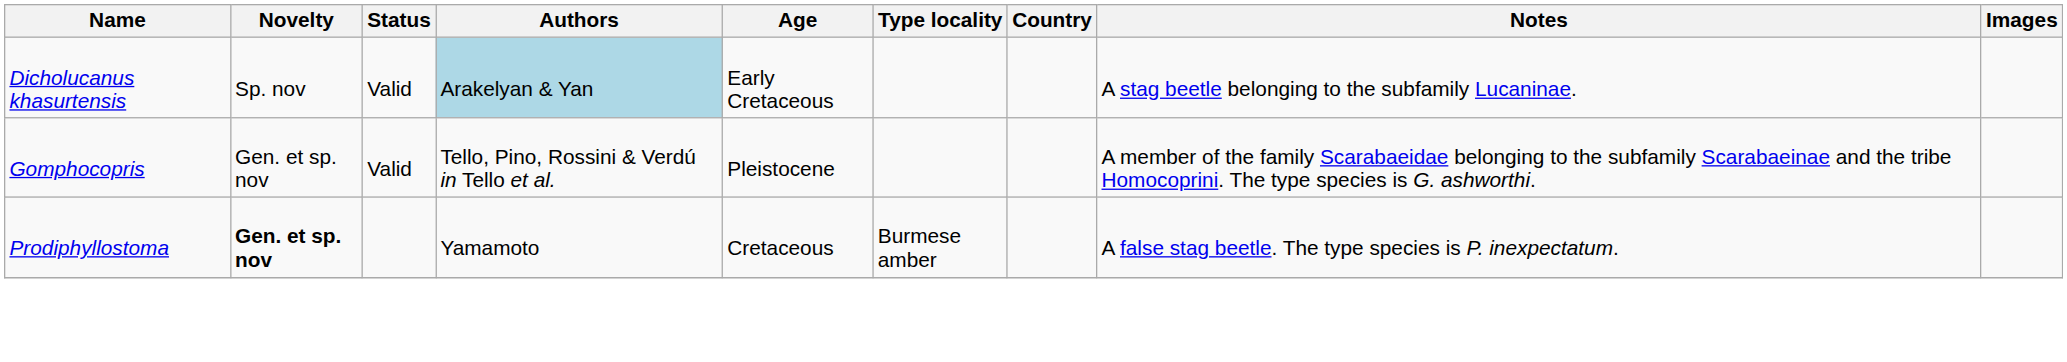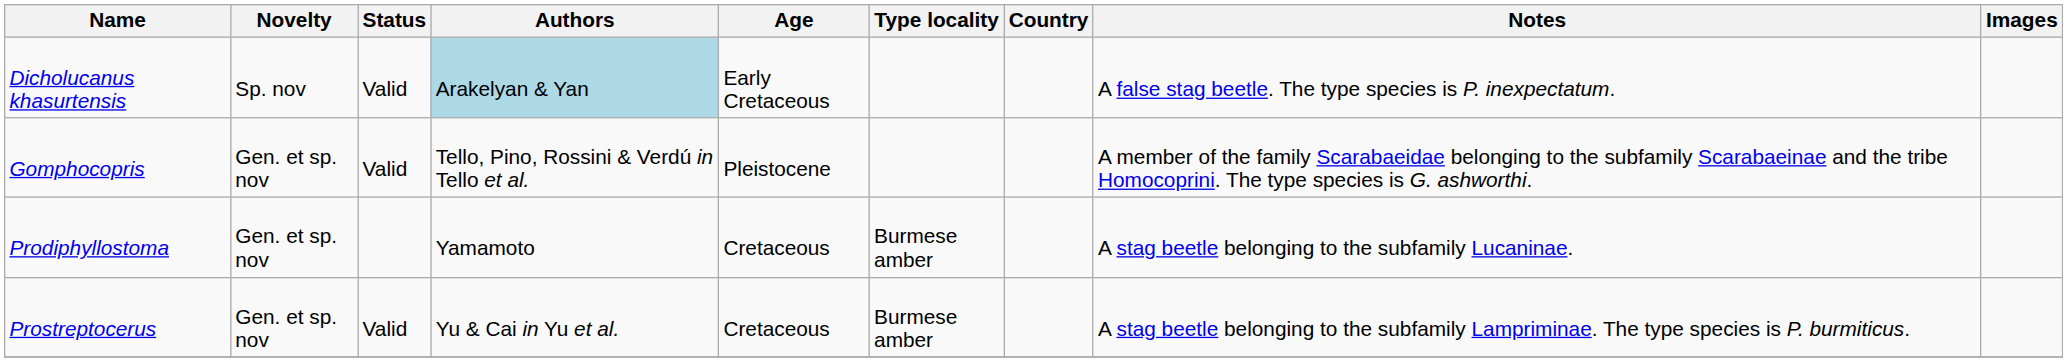Dicholucanus khasurtensis | Notes: A stag beetle belonging to the subfamily Lucaninae. -> A false stag beetle. The type species is P. inexpectatum.
Prodiphyllostoma | Novelty: bold -> normal
Prodiphyllostoma | Notes: A false stag beetle. The type species is P. inexpectatum. -> A stag beetle belonging to the subfamily Lucaninae.
+ row: Prostreptocerus | Gen. et sp. nov | Valid | Yu & Cai in Yu et al. | Cretaceous | Burmese amber | A stag beetle belonging to the subfamily Lampriminae. The type species is P. burmiticus.
